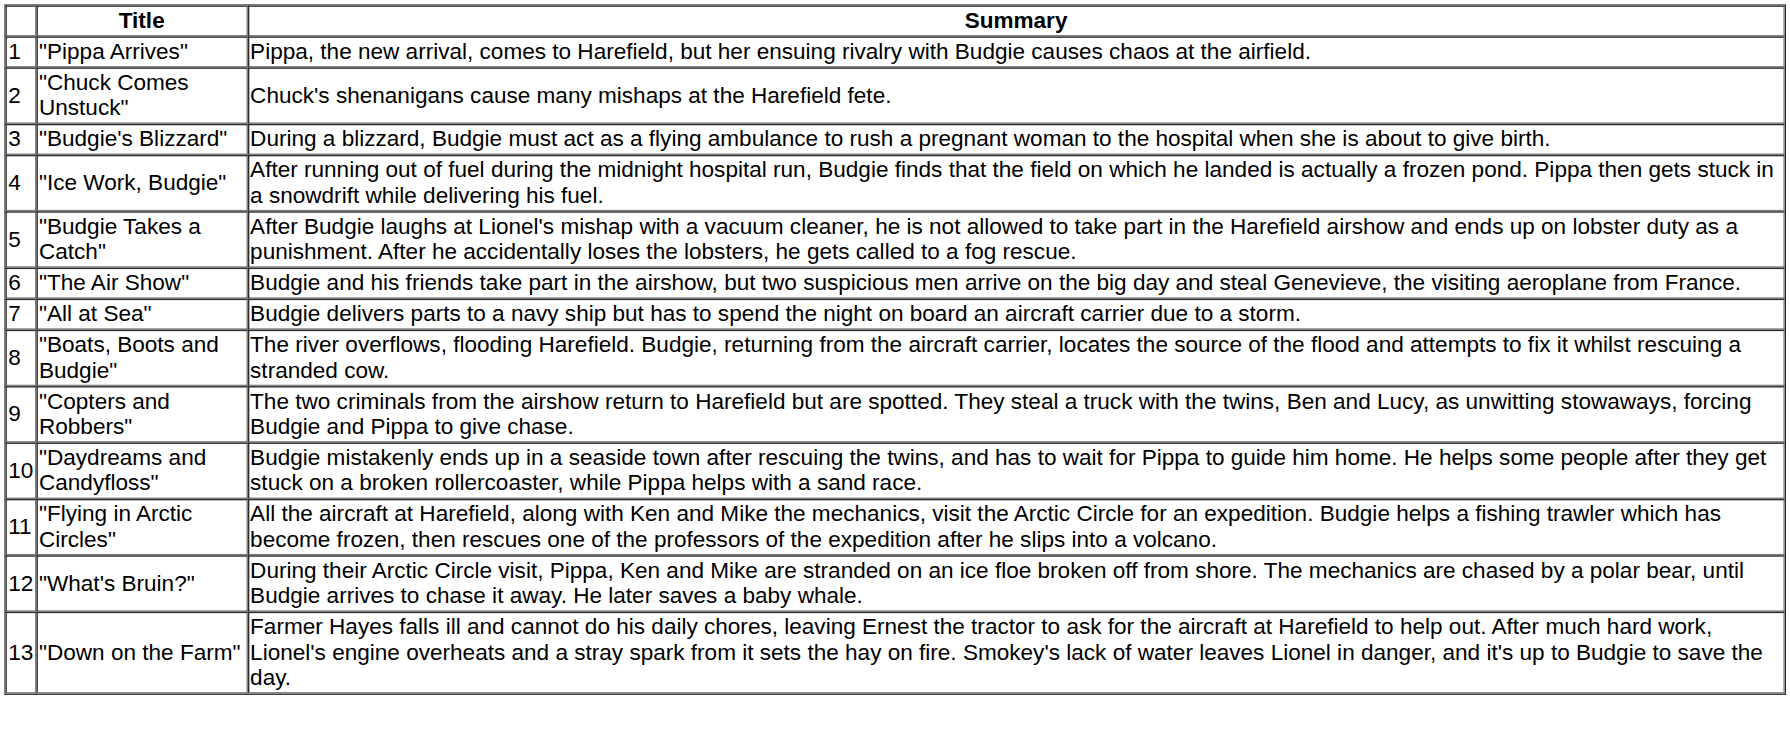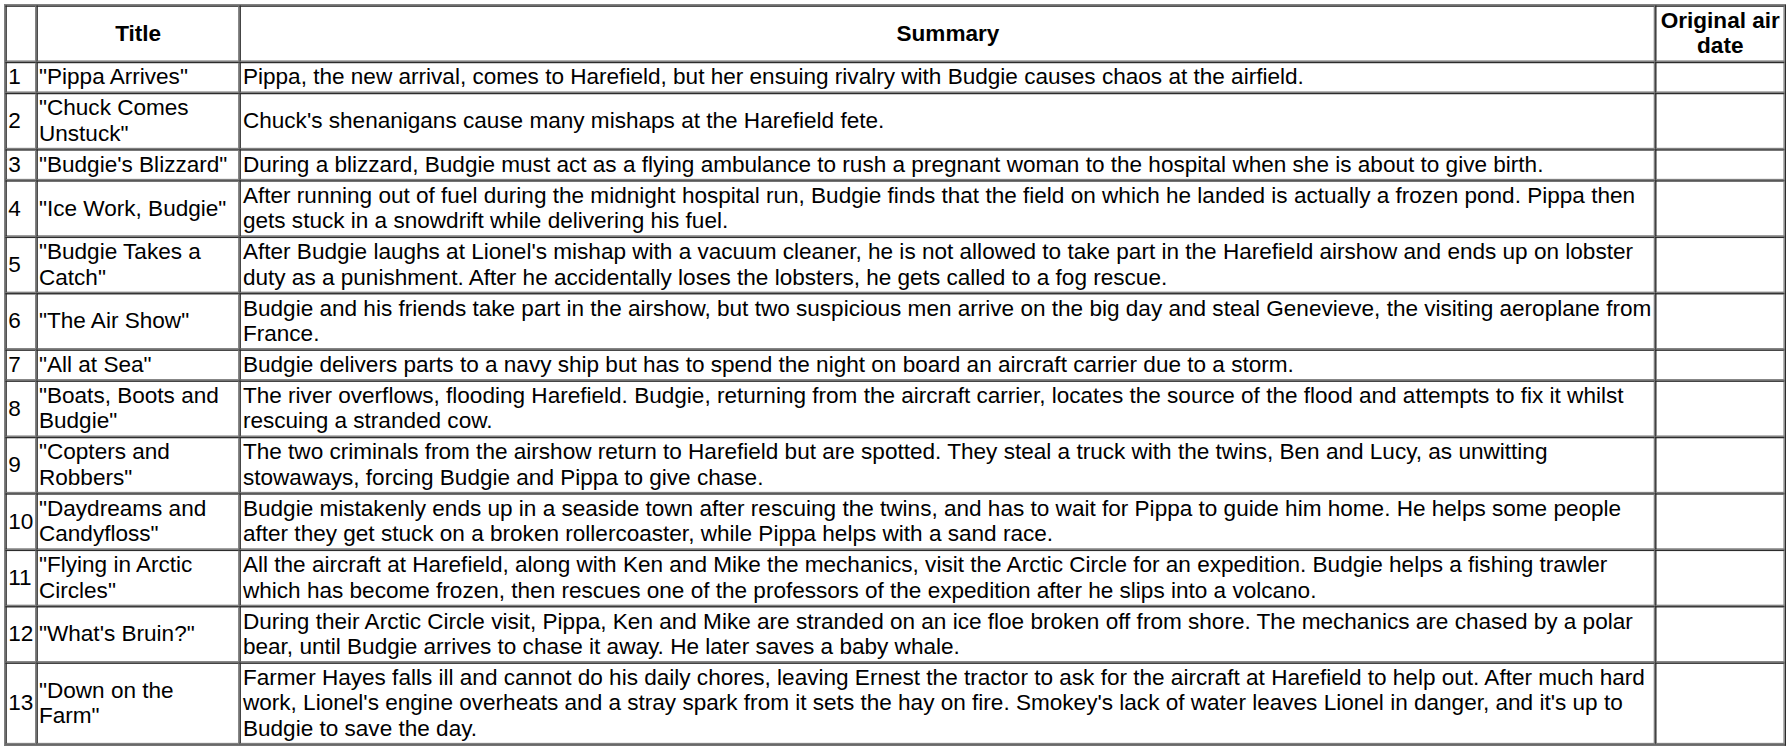+ column: Original air date
